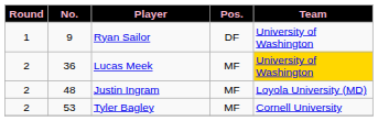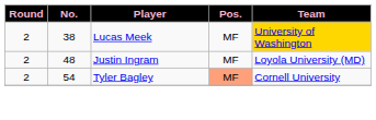- row: 1 | 9 | Ryan Sailor | DF | University of Washington
Lucas Meek | No.: 36 -> 38
Tyler Bagley | No.: 53 -> 54
Tyler Bagley | Pos.: no background -> lightsalmon background
